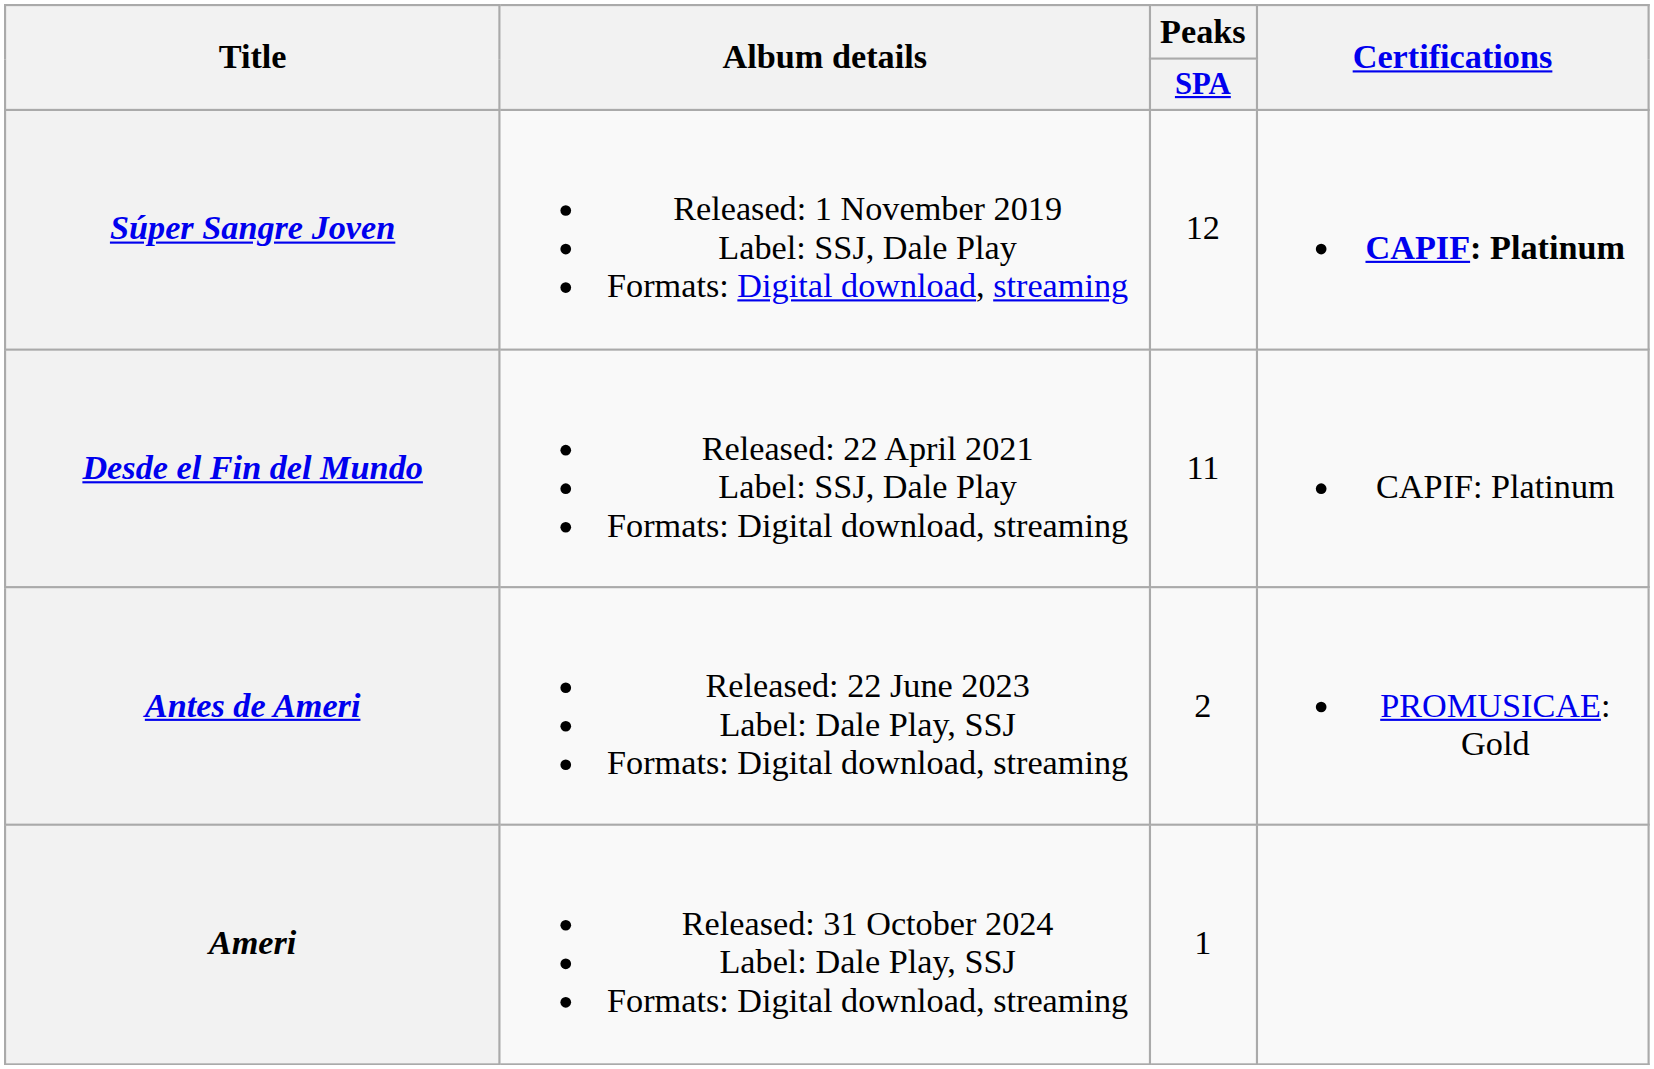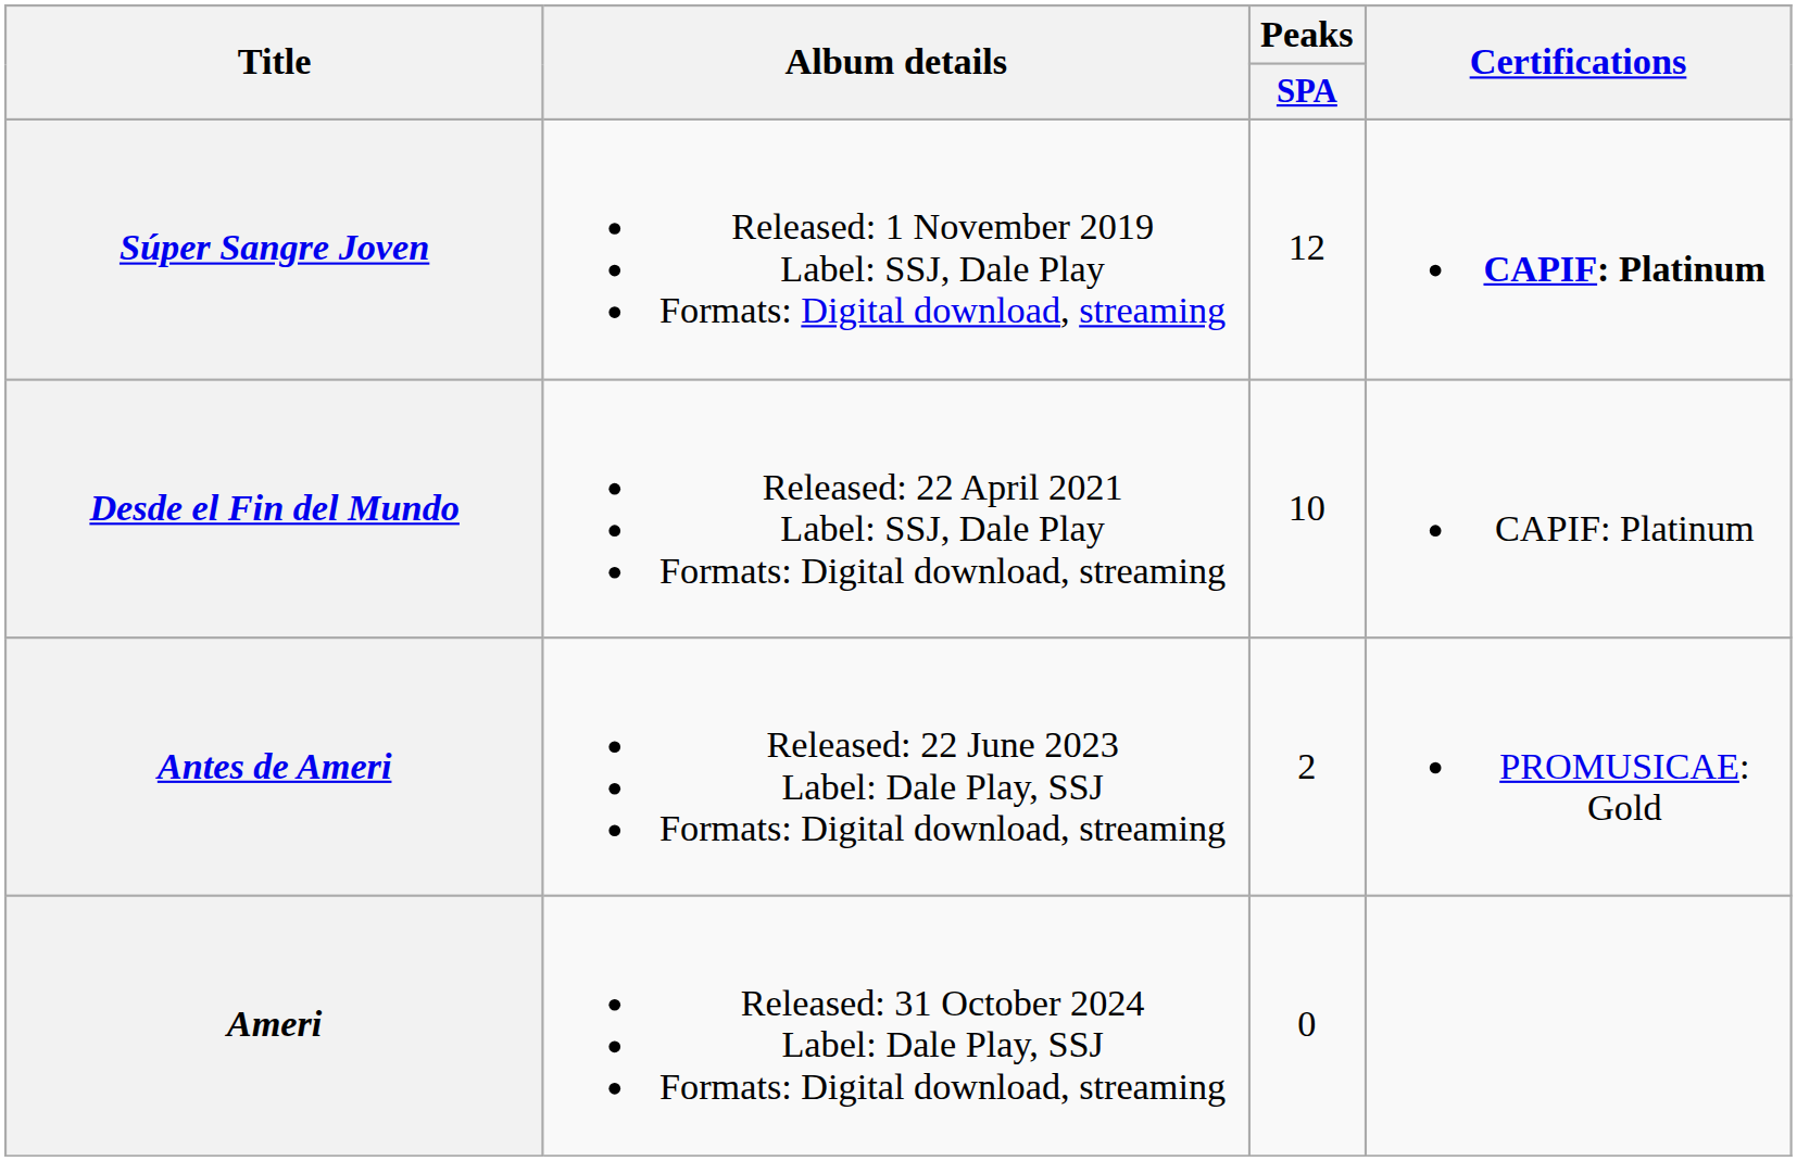Desde el Fin del Mundo | Peaks / SPA: 11 -> 10
Ameri | Peaks / SPA: 1 -> 0
